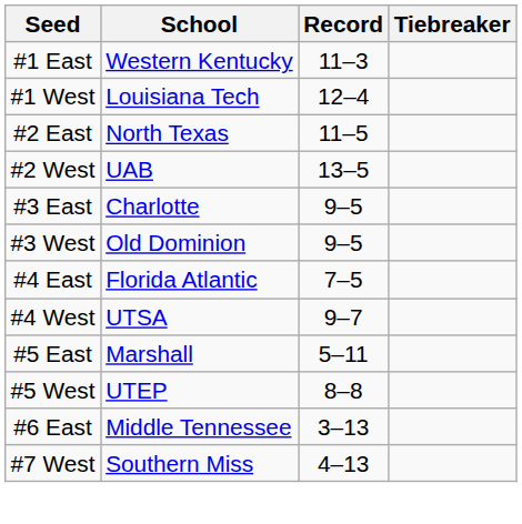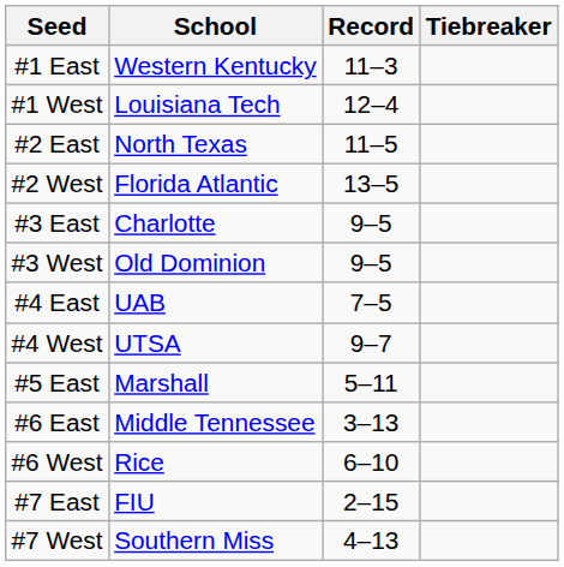#2 West | School: UAB -> Florida Atlantic
#4 East | School: Florida Atlantic -> UAB
- row: #5 West | UTEP | 8–8
+ row: #6 West | Rice | 6–10
+ row: #7 East | FIU | 2–15
